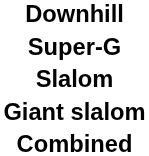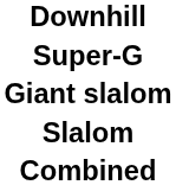rows swapped: Giant slalom <-> Slalom
